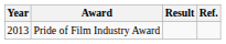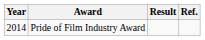Pride of Film Industry Award | Year: 2013 -> 2014
